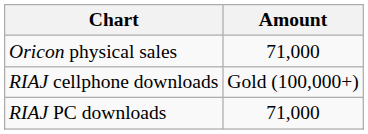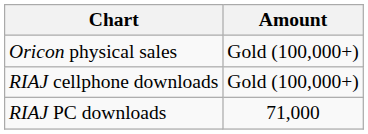Oricon physical sales | Amount: 71,000 -> Gold (100,000+)
